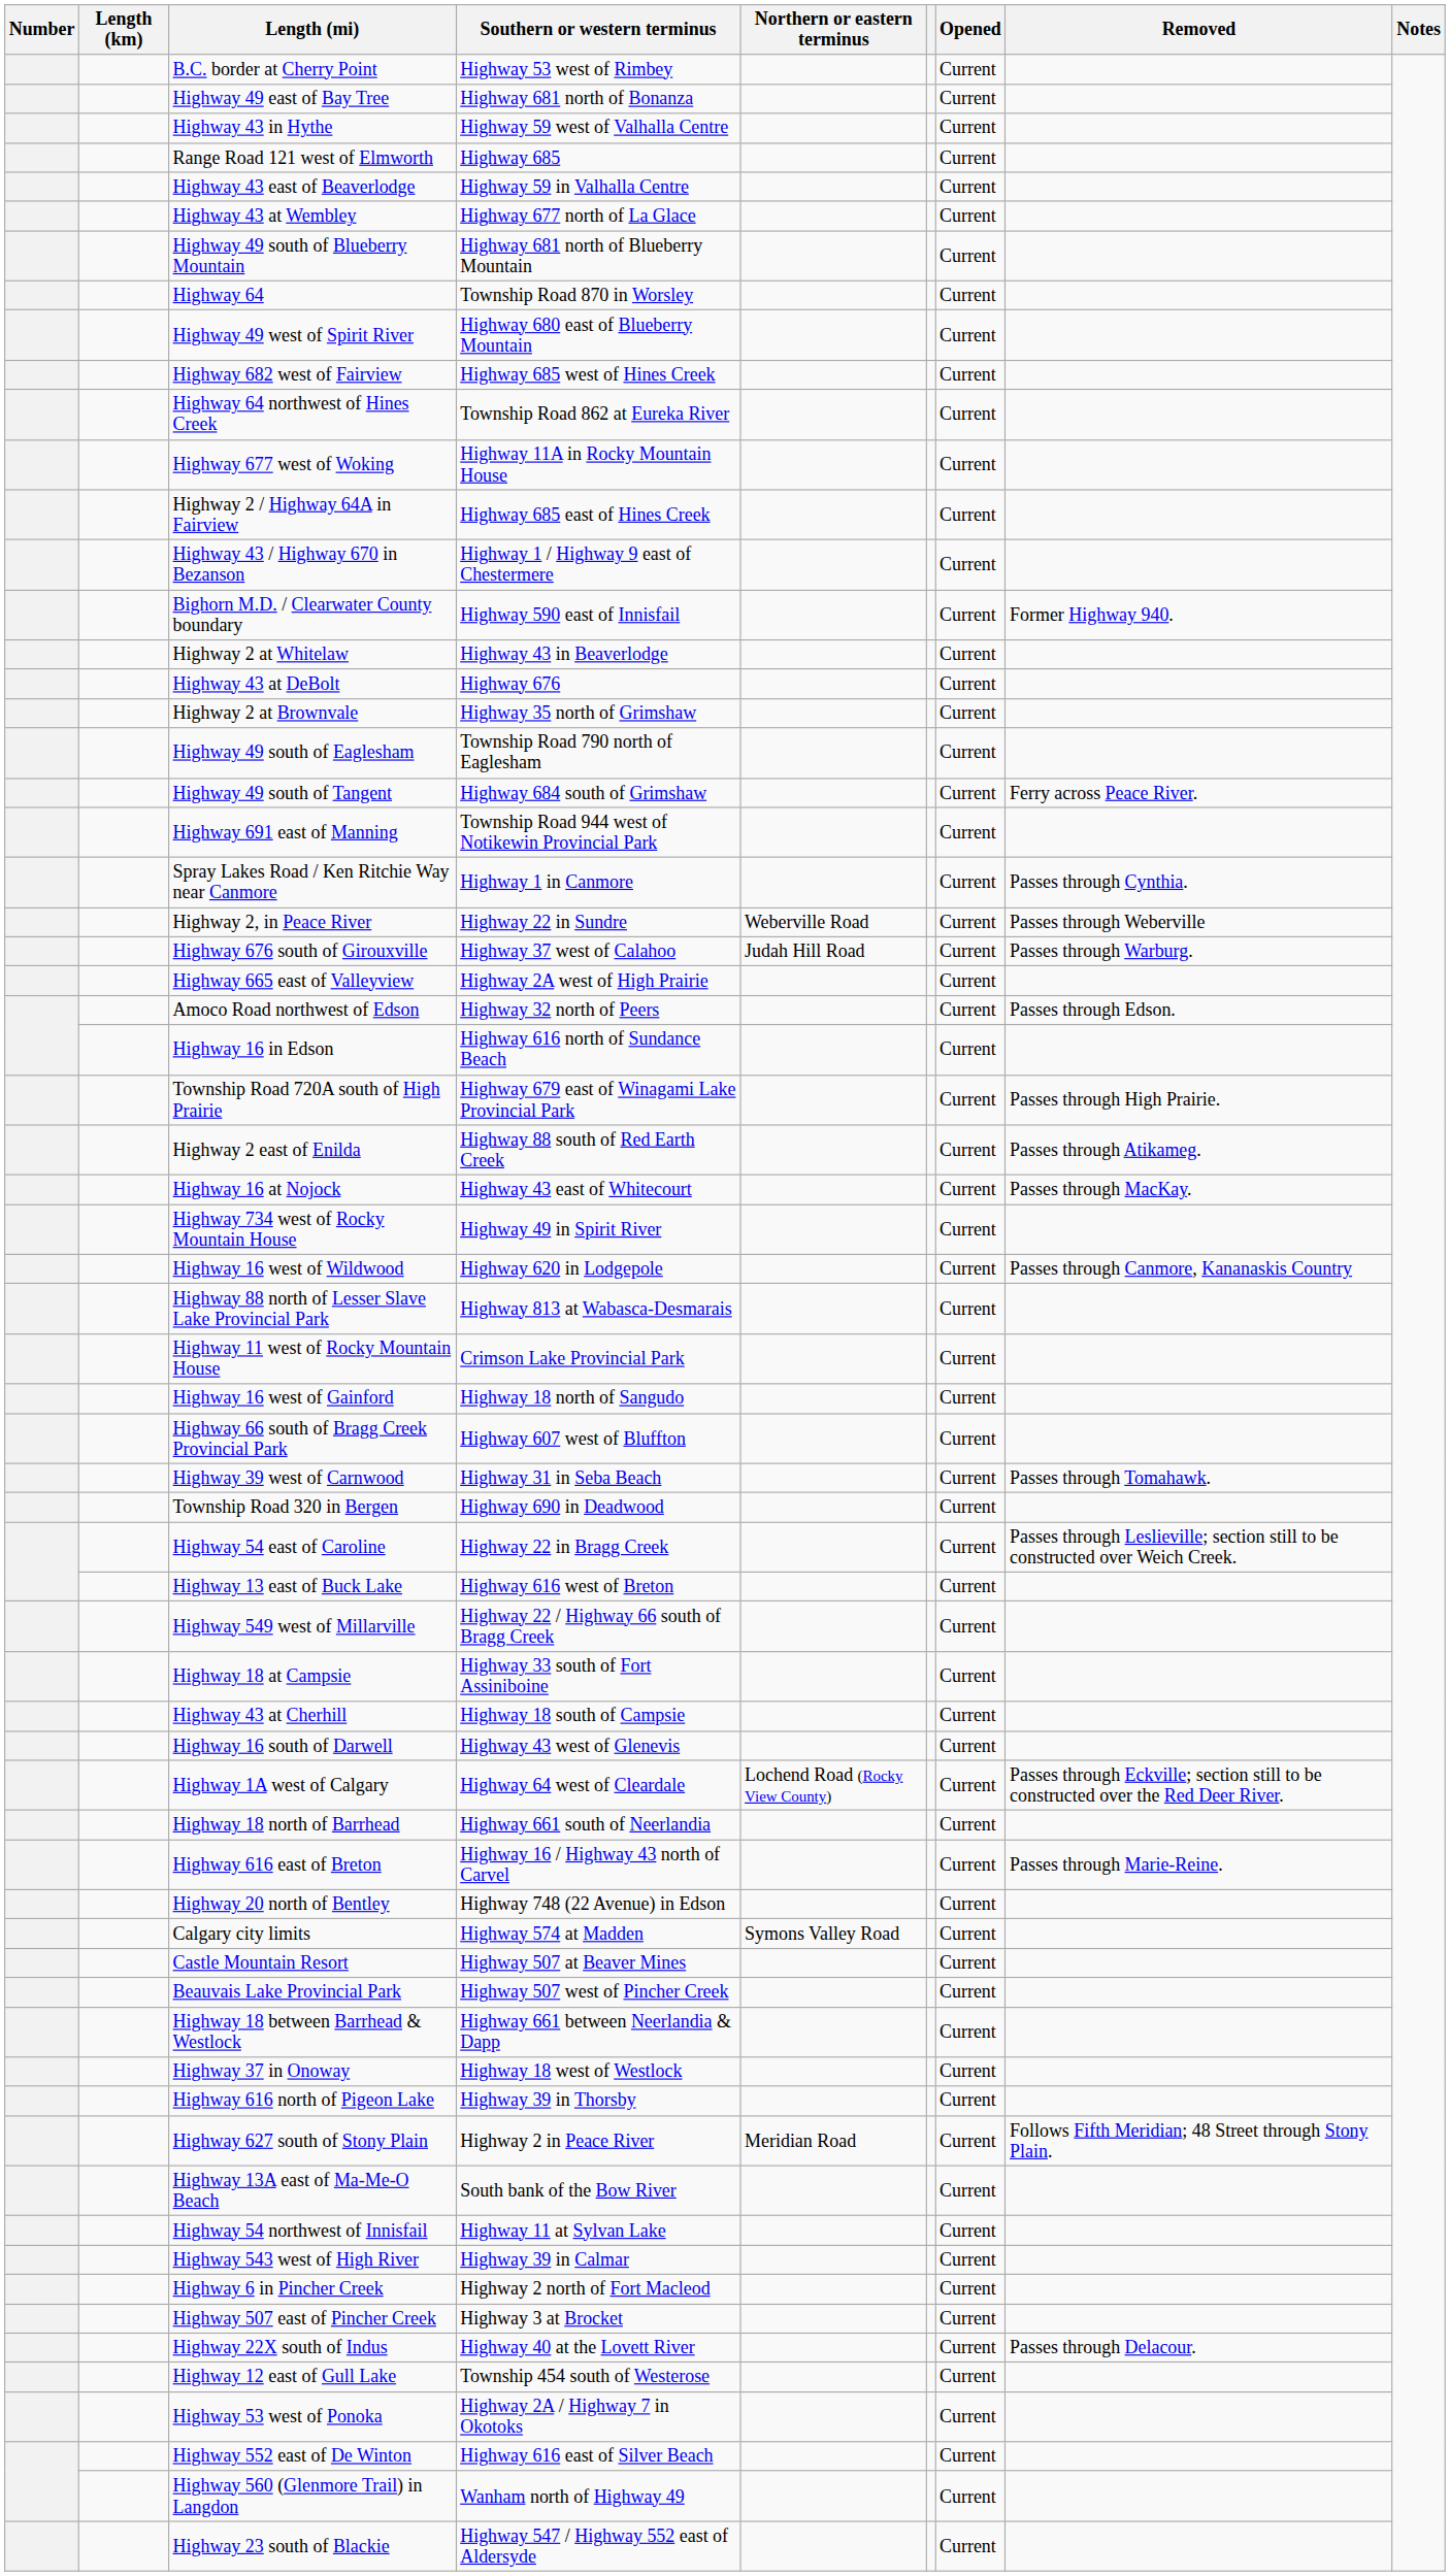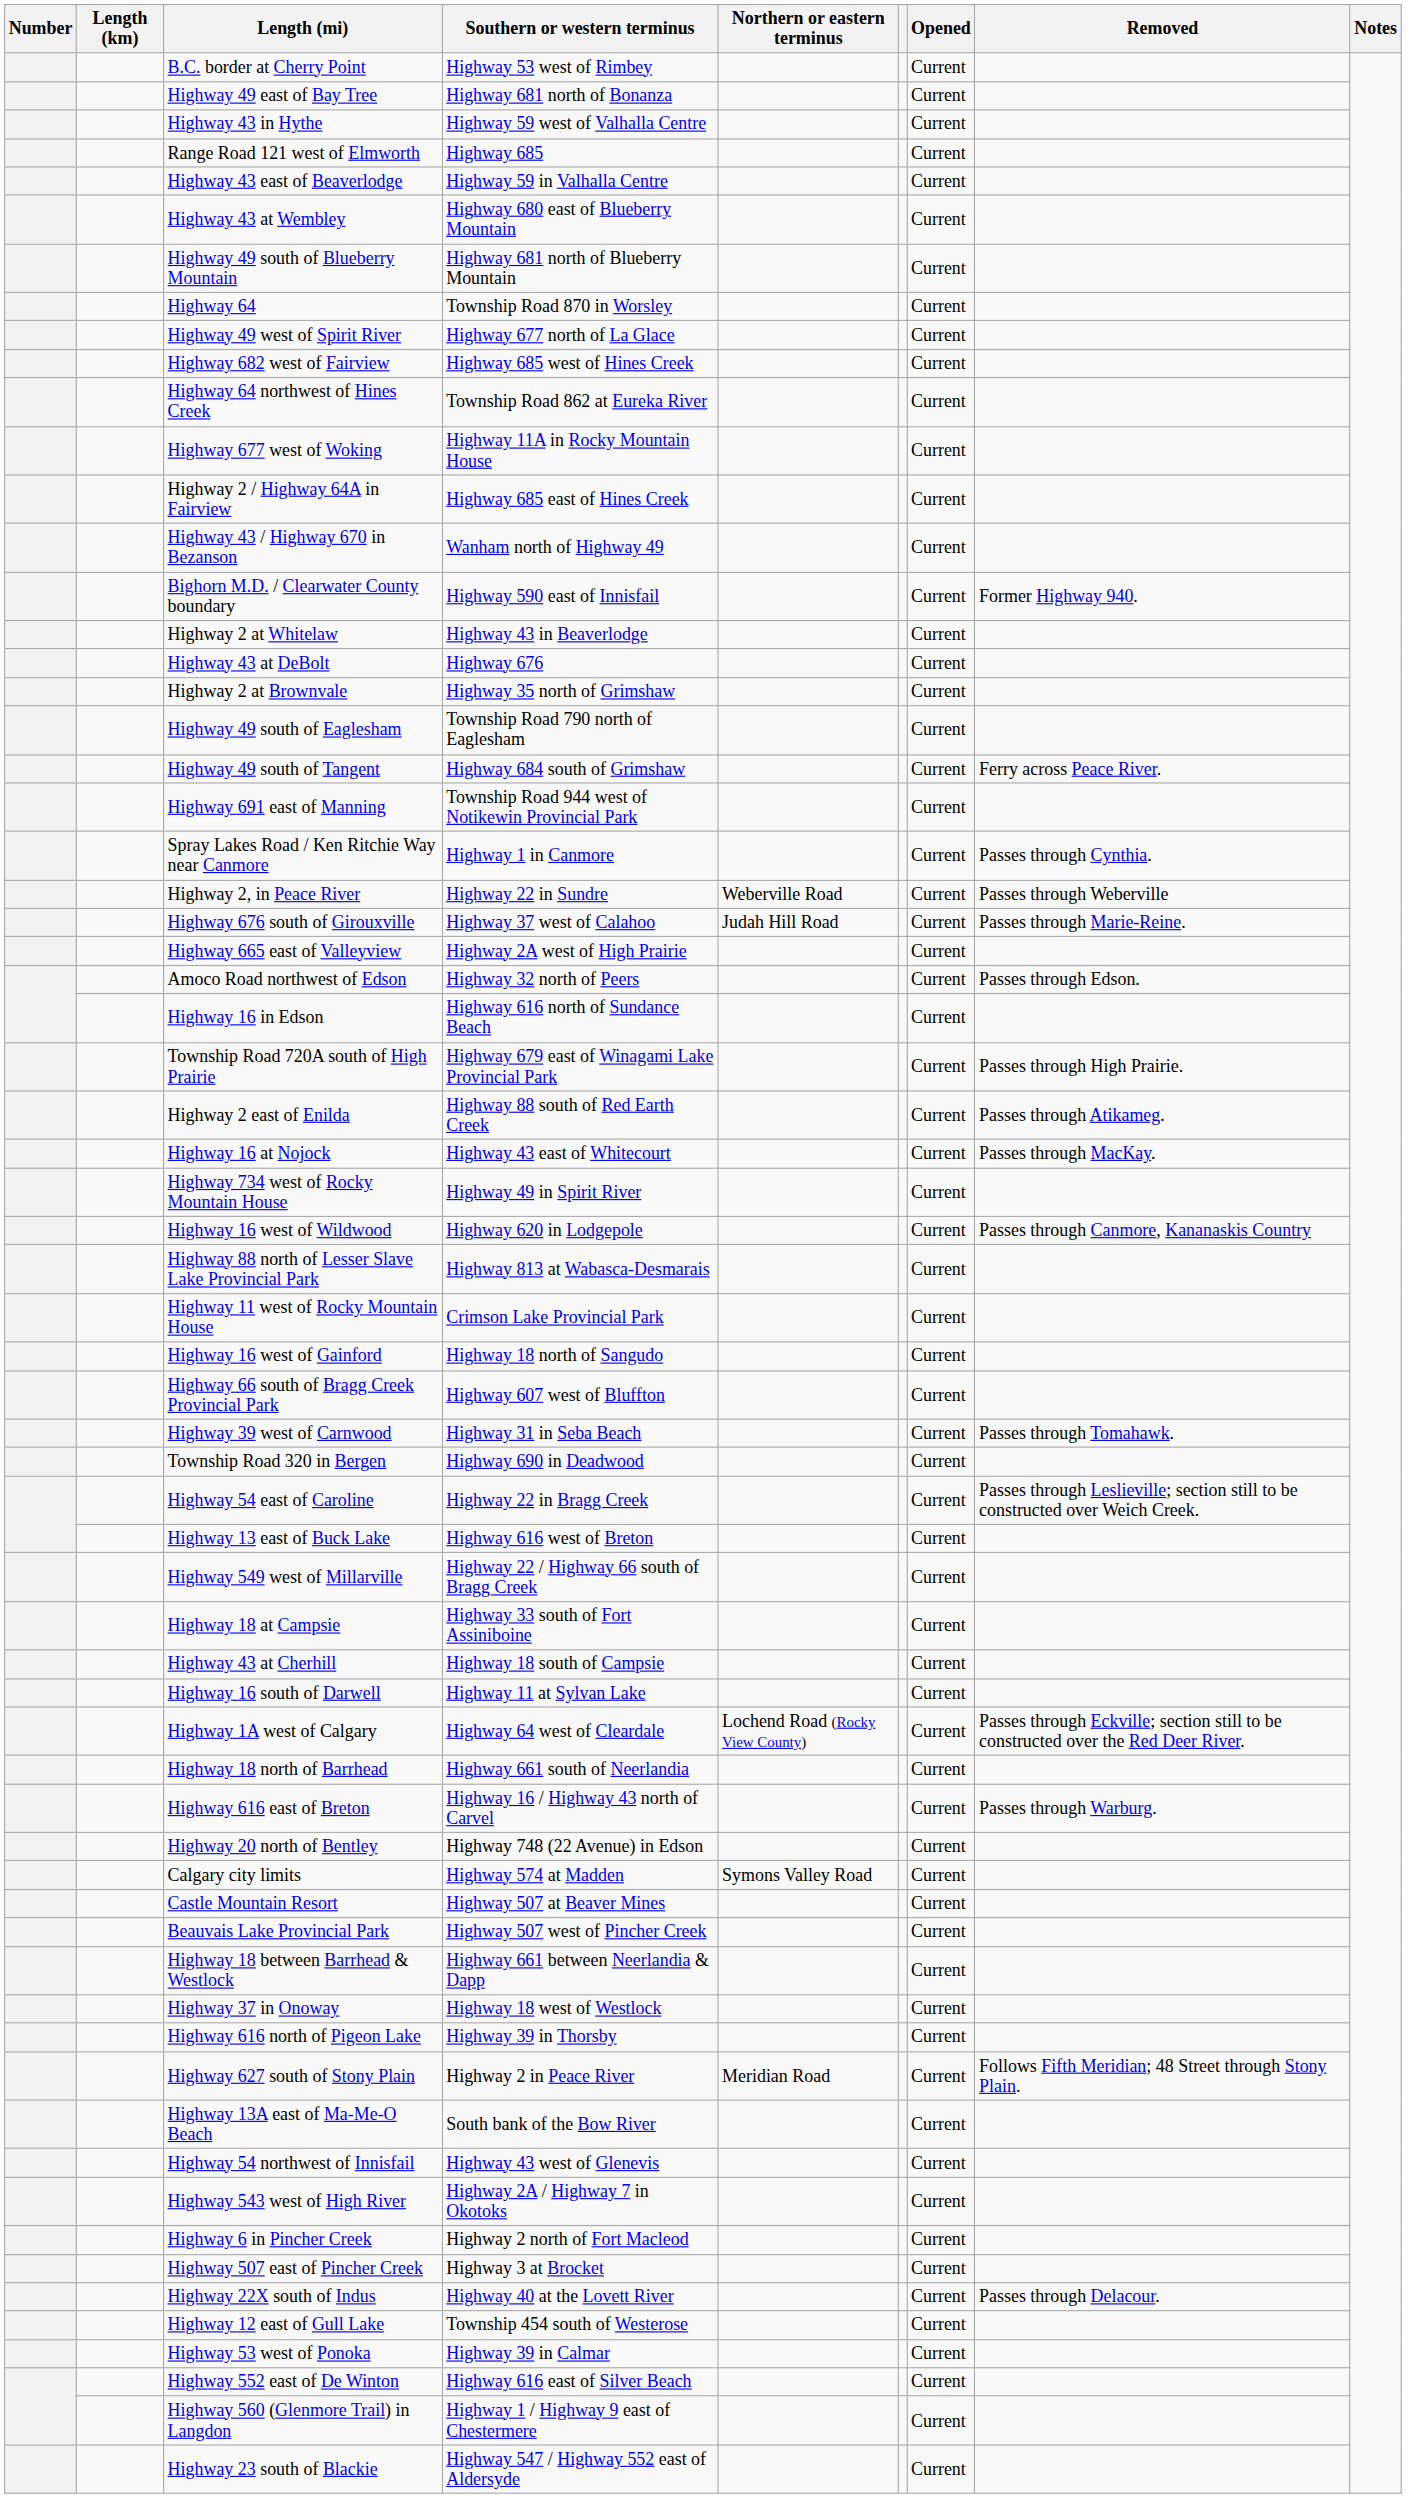Highway 43 at Wembley | Southern or western terminus: Highway 677 north of La Glace -> Highway 680 east of Blueberry Mountain
Highway 49 west of Spirit River | Southern or western terminus: Highway 680 east of Blueberry Mountain -> Highway 677 north of La Glace
Highway 43 / Highway 670 in Bezanson | Southern or western terminus: Highway 1 / Highway 9 east of Chestermere -> Wanham north of Highway 49
Highway 676 south of Girouxville | Removed: Passes through Warburg. -> Passes through Marie-Reine.
Highway 16 south of Darwell | Southern or western terminus: Highway 43 west of Glenevis -> Highway 11 at Sylvan Lake
Highway 616 east of Breton | Removed: Passes through Marie-Reine. -> Passes through Warburg.
Highway 54 northwest of Innisfail | Southern or western terminus: Highway 11 at Sylvan Lake -> Highway 43 west of Glenevis
Highway 543 west of High River | Southern or western terminus: Highway 39 in Calmar -> Highway 2A / Highway 7 in Okotoks
Highway 53 west of Ponoka | Southern or western terminus: Highway 2A / Highway 7 in Okotoks -> Highway 39 in Calmar
Highway 560 (Glenmore Trail) in Langdon | Southern or western terminus: Wanham north of Highway 49 -> Highway 1 / Highway 9 east of Chestermere
